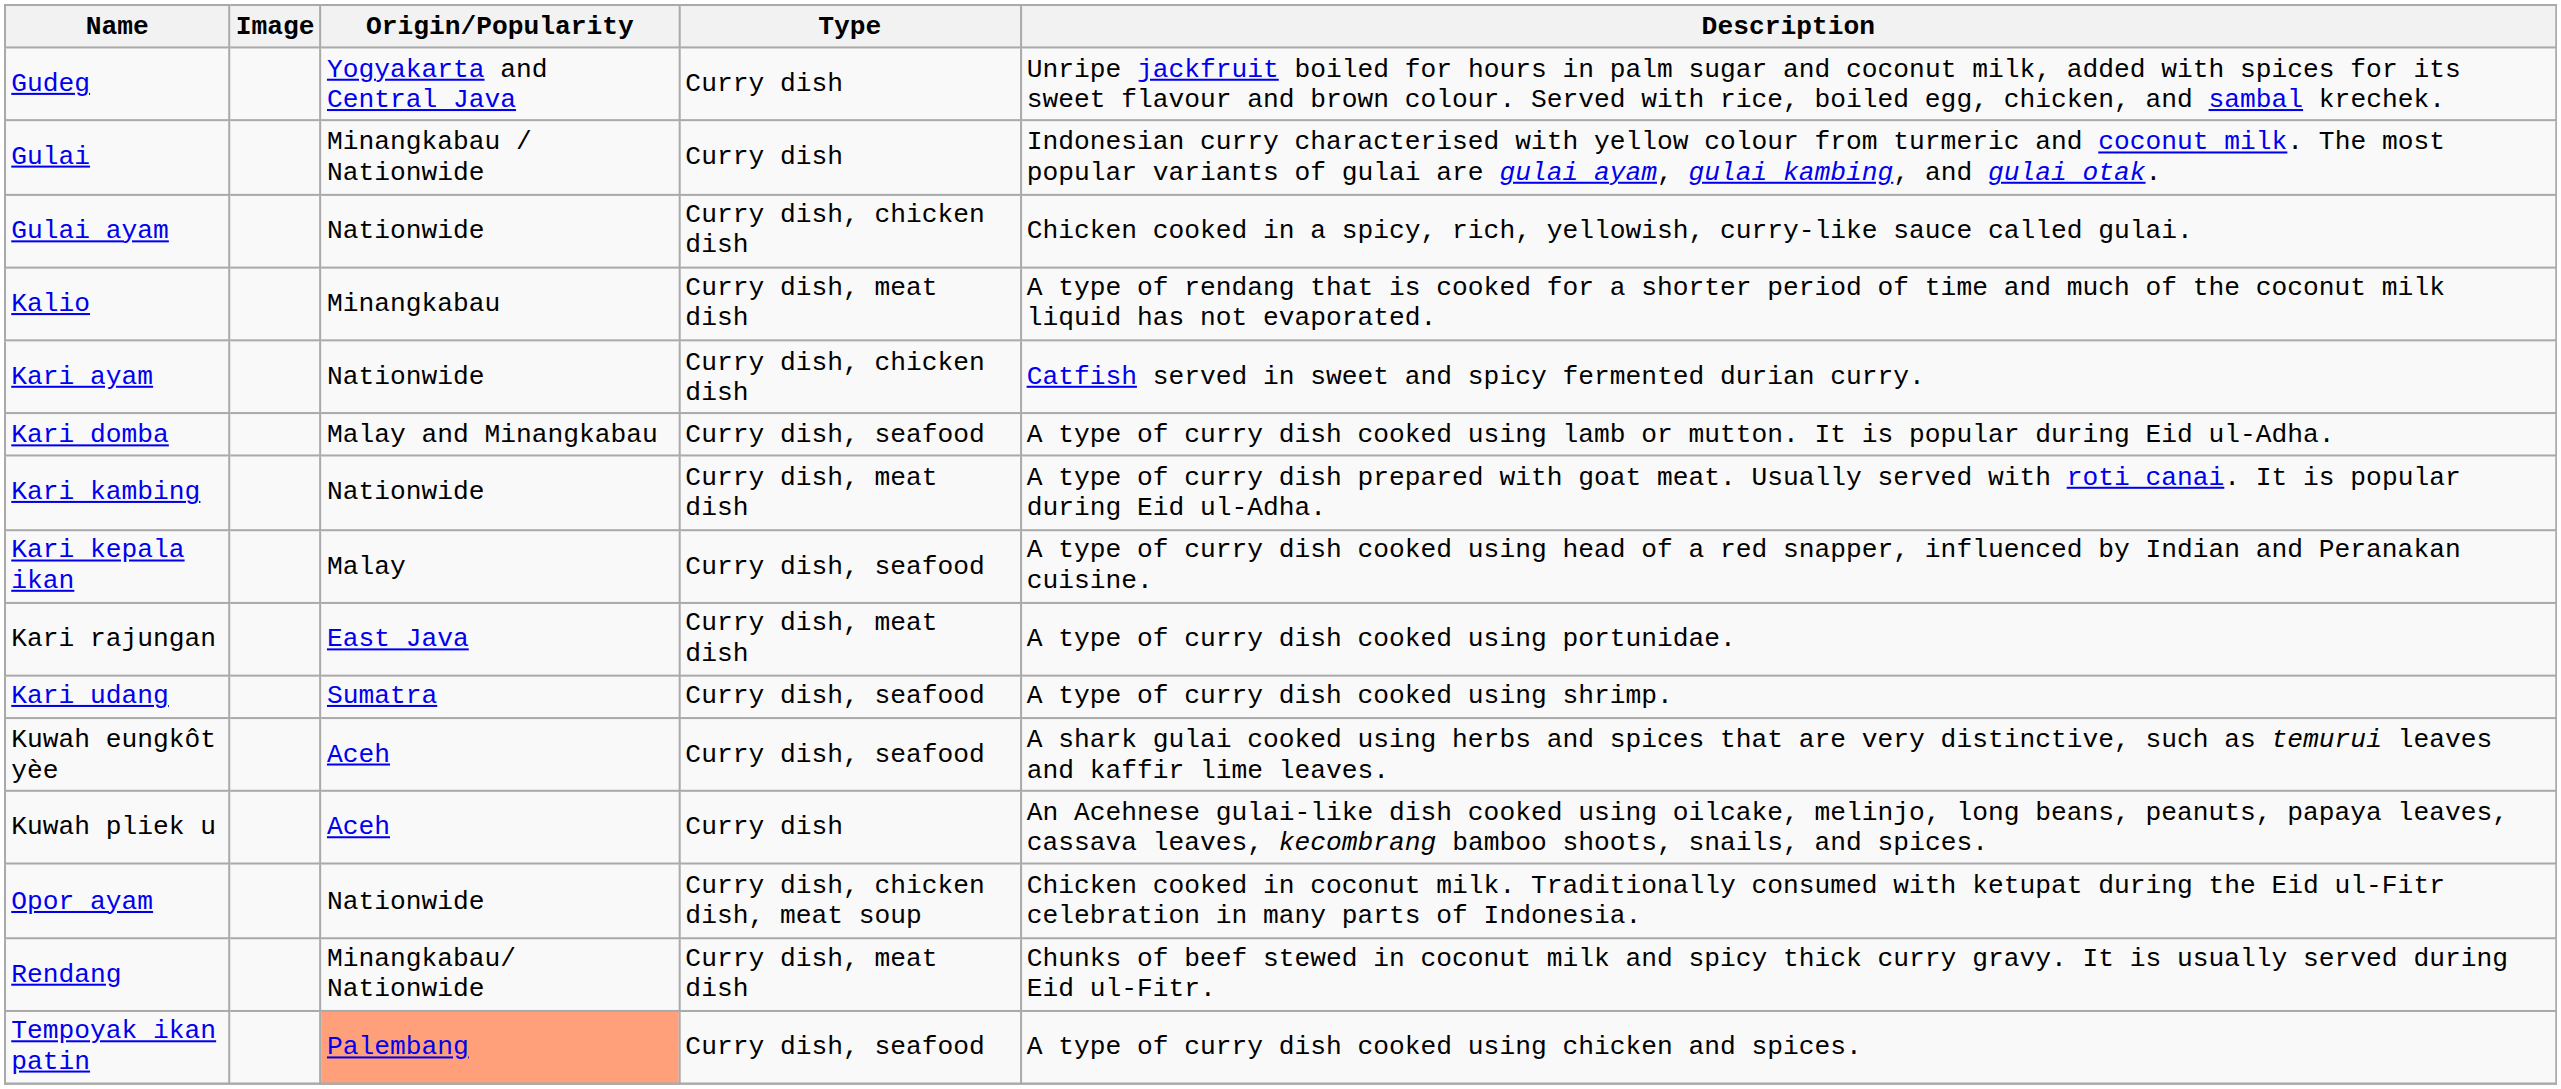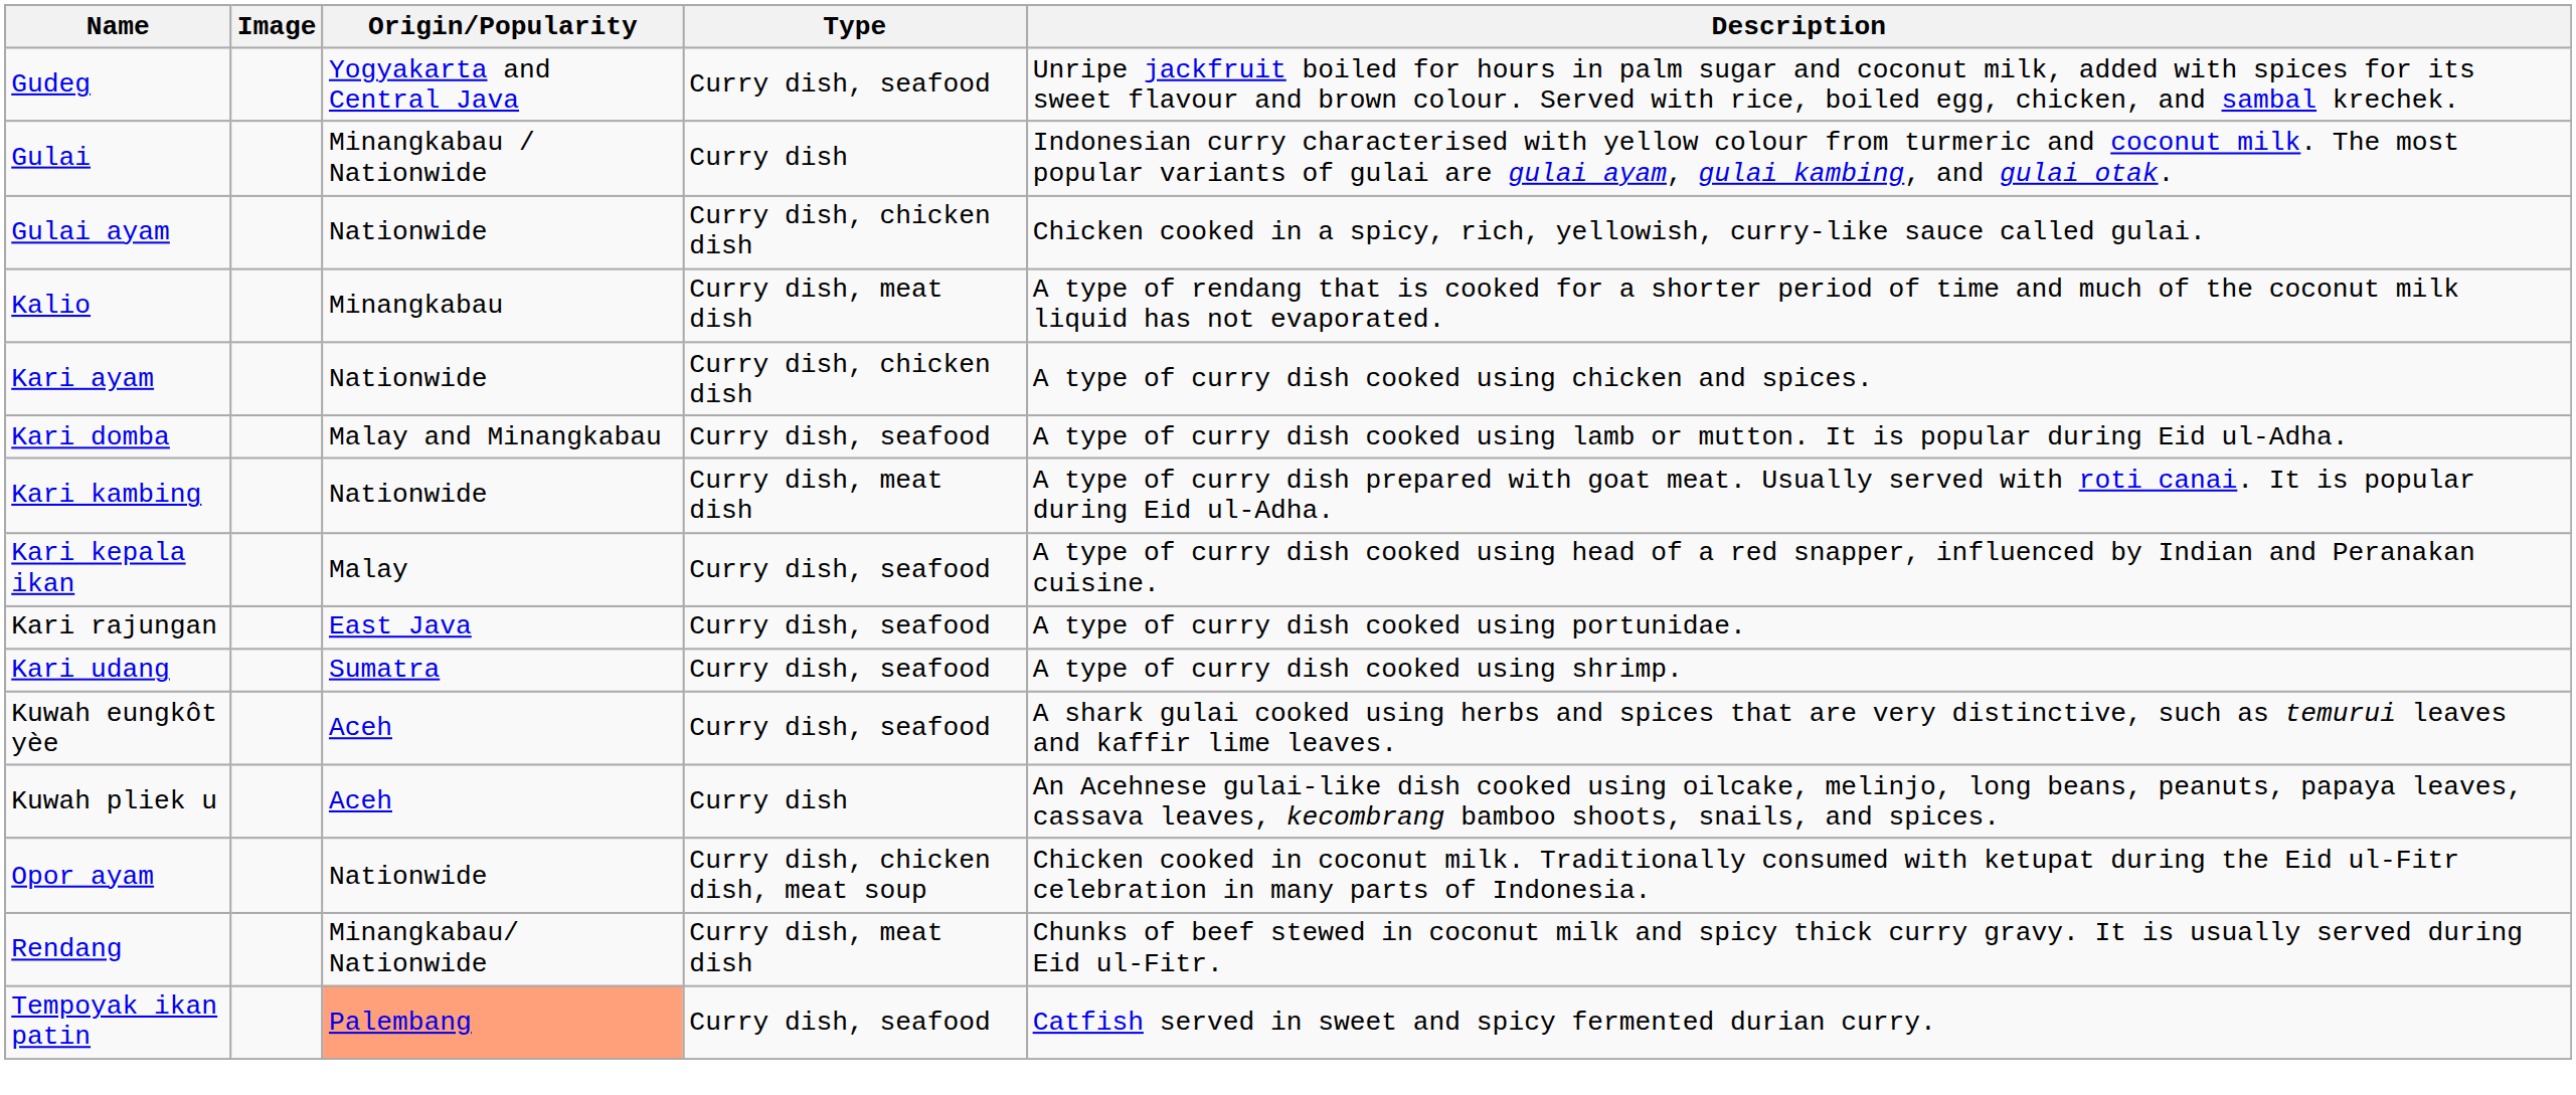Gudeg | Type: Curry dish -> Curry dish, seafood
Kari ayam | Description: Catfish served in sweet and spicy fermented durian curry. -> A type of curry dish cooked using chicken and spices.
Kari rajungan | Type: Curry dish, meat dish -> Curry dish, seafood
Tempoyak ikan patin | Description: A type of curry dish cooked using chicken and spices. -> Catfish served in sweet and spicy fermented durian curry.
